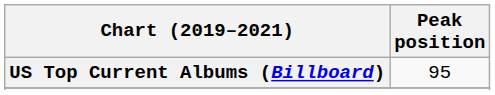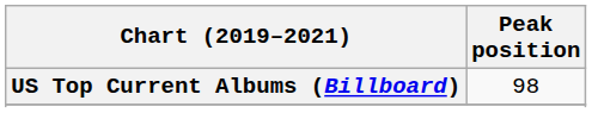US Top Current Albums (Billboard) | Peak position: 95 -> 98
